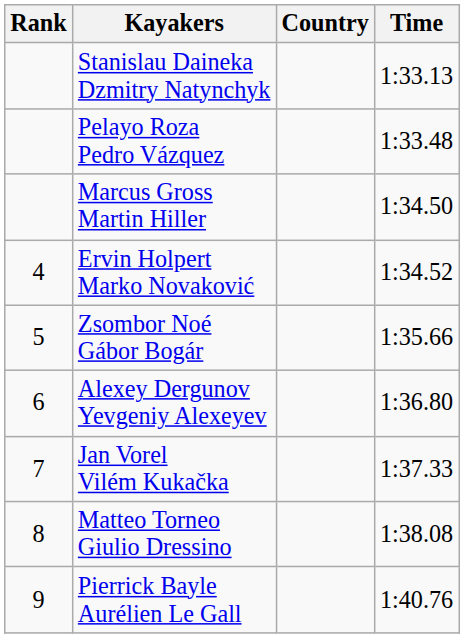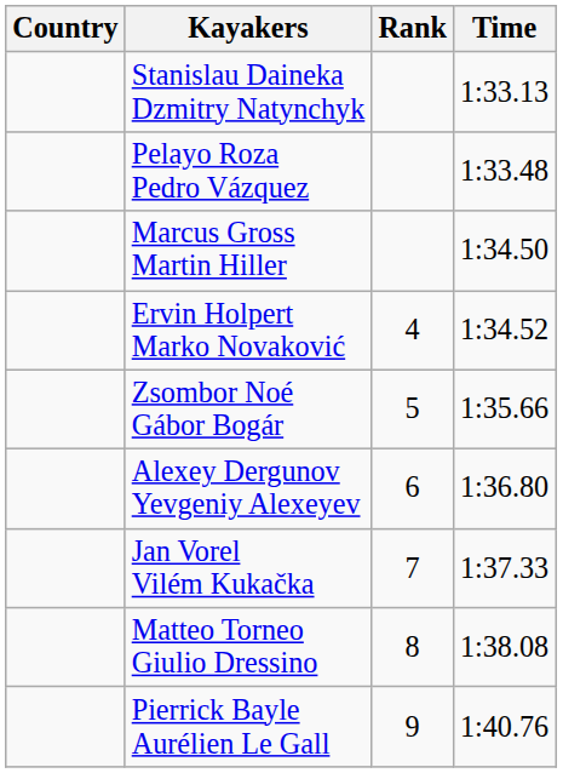columns swapped: Rank <-> Country
